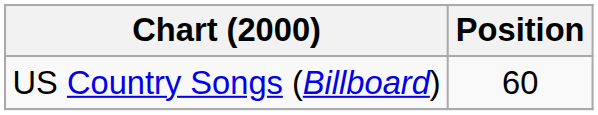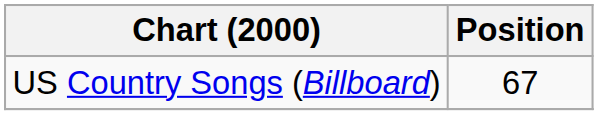US Country Songs (Billboard) | Position: 60 -> 67
